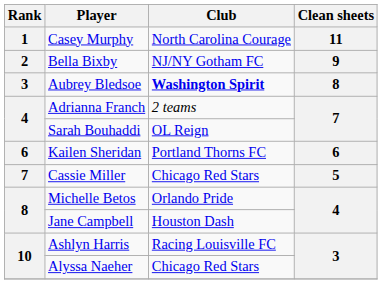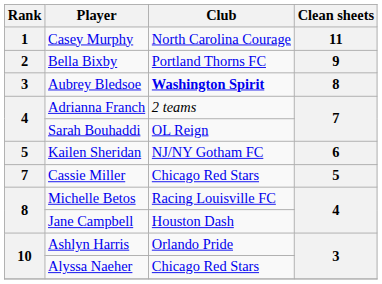Bella Bixby | Club: NJ/NY Gotham FC -> Portland Thorns FC
Kailen Sheridan | Rank: 6 -> 5
Kailen Sheridan | Club: Portland Thorns FC -> NJ/NY Gotham FC
Michelle Betos | Club: Orlando Pride -> Racing Louisville FC
Ashlyn Harris | Club: Racing Louisville FC -> Orlando Pride
